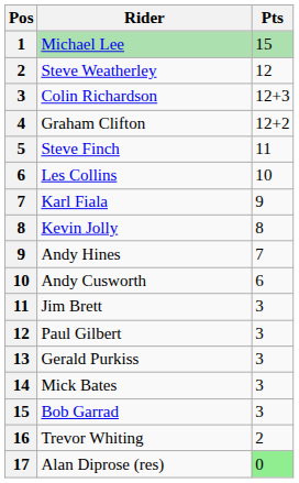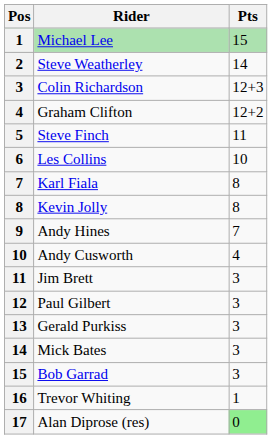Steve Weatherley | Pts: 12 -> 14
Karl Fiala | Pts: 9 -> 8
Andy Cusworth | Pts: 6 -> 4
Trevor Whiting | Pts: 2 -> 1
